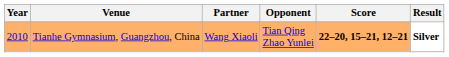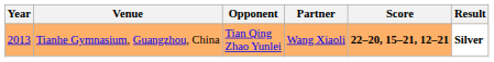columns swapped: Partner <-> Opponent
Tianhe Gymnasium, Guangzhou, China | Year: 2010 -> 2013
